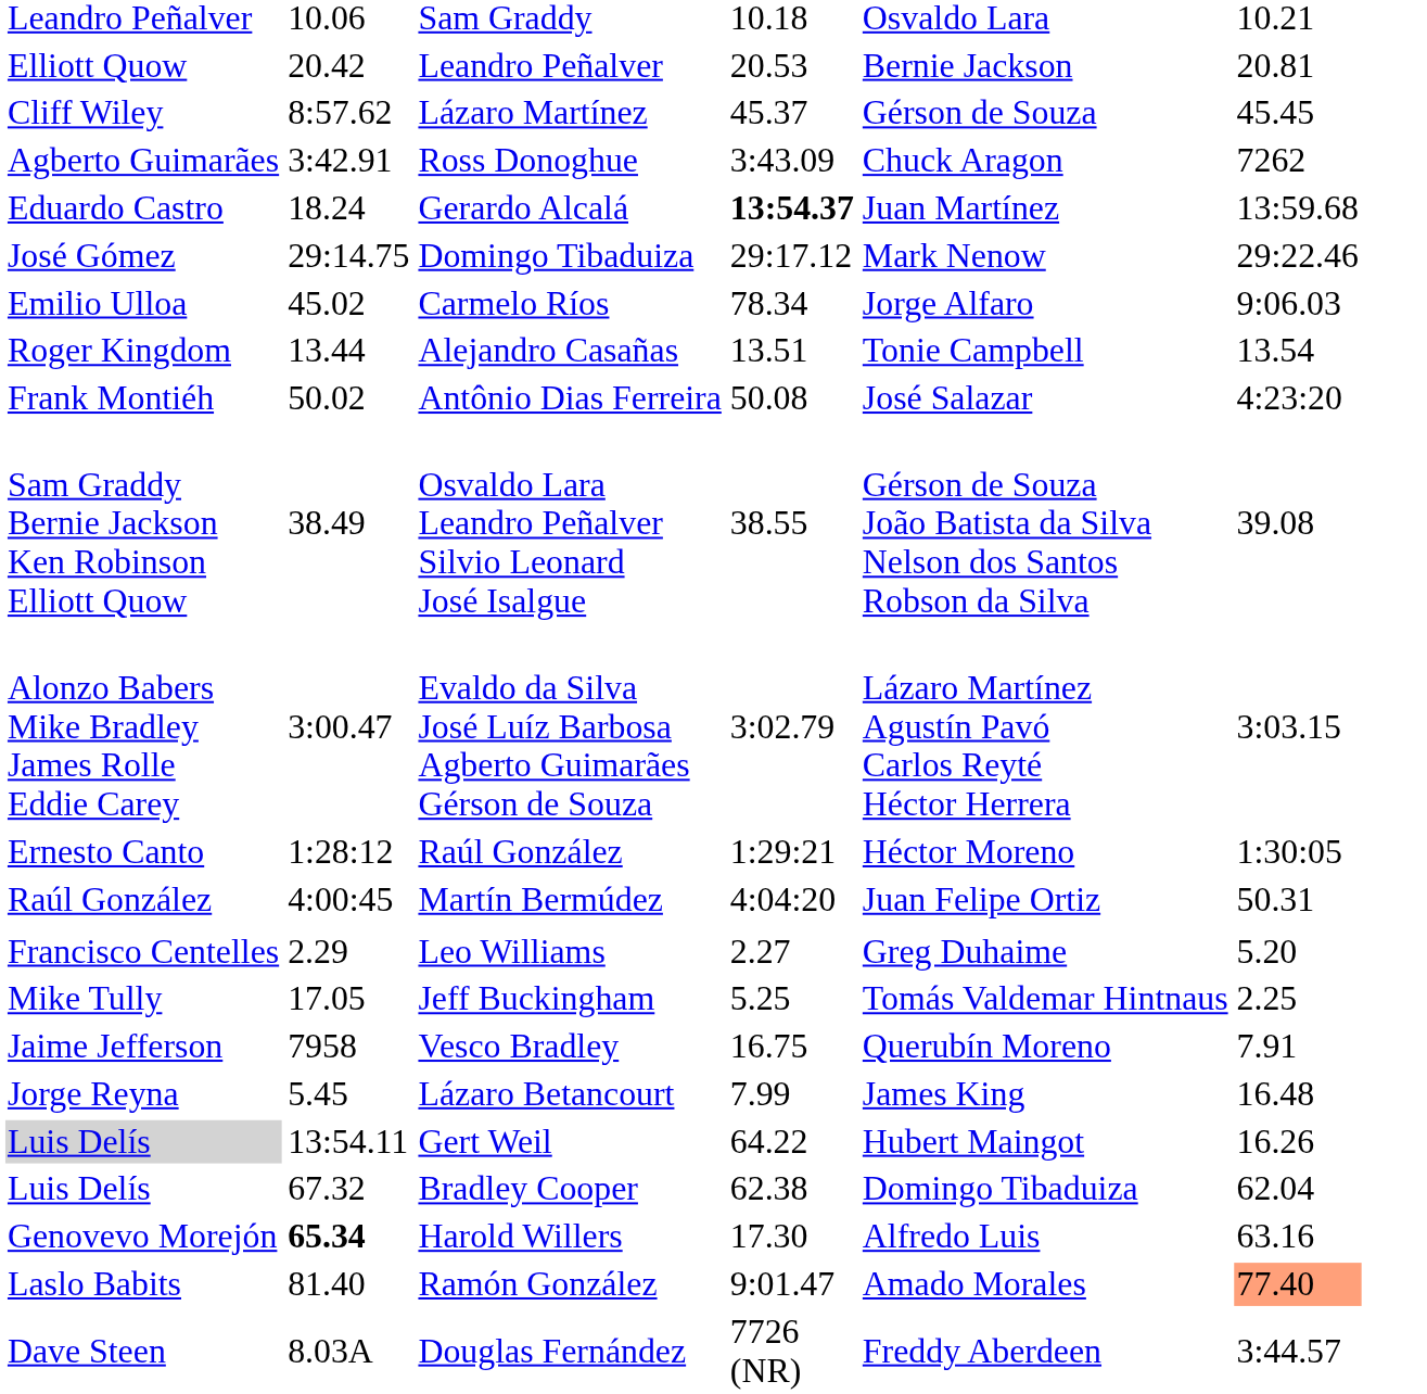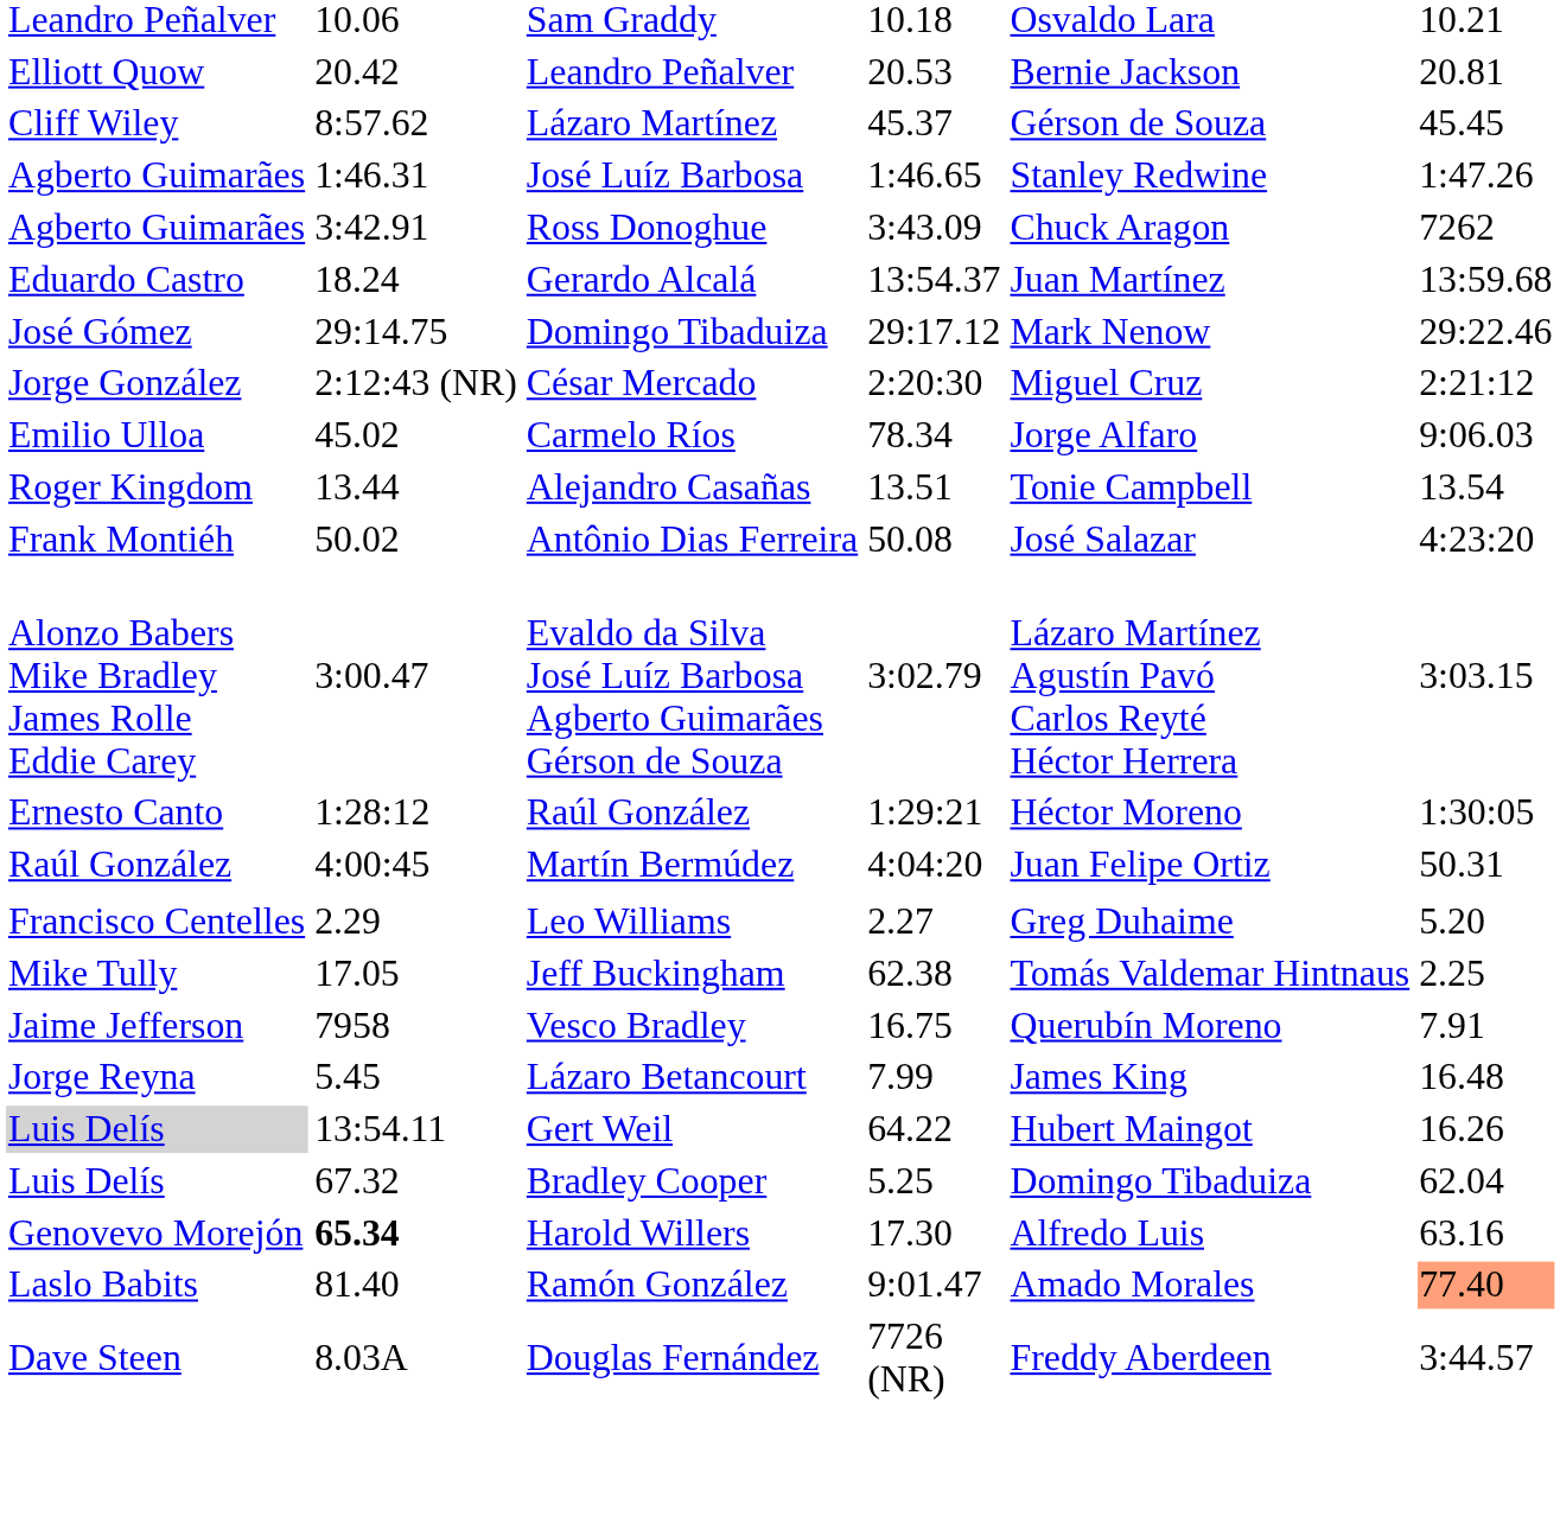+ row: Agberto Guimarães | 1:46.31 | José Luíz Barbosa | 1:46.65 | Stanley Redwine | 1:47.26
Gerardo Alcalá | column 5: bold -> normal
+ row: Jorge González | 2:12:43 (NR) | César Mercado | 2:20:30 | Miguel Cruz | 2:21:12
- row: Sam Graddy Bernie Jackson Ken Robinson Elliott Quow | 38.49 | Osvaldo Lara Leandro Peñalver Silvio Leonard José Isalgue | 38.55 | Gérson de Souza João Batista da Silva Nelson dos Santos Robson da Silva | 39.08
Jeff Buckingham | column 5: 5.25 -> 62.38
Bradley Cooper | column 5: 62.38 -> 5.25
